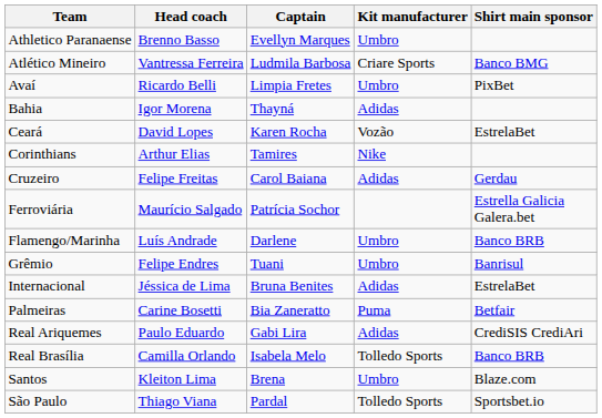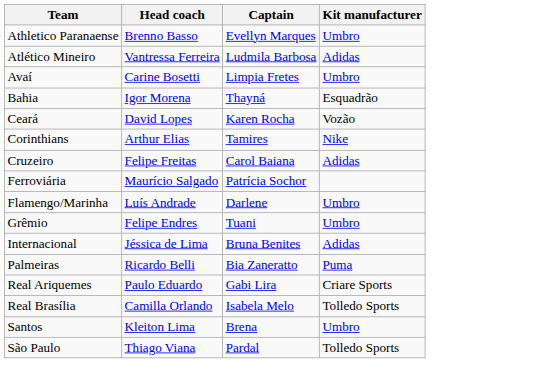- column: Shirt main sponsor | Banco BMG | PixBet | EstrelaBet | Gerdau | Estrella Galicia Galera.bet | Banco BRB | Banrisul | EstrelaBet | Betfair | CrediSIS CrediAri | Banco BRB | Blaze.com | Sportsbet.io
Atlético Mineiro | Kit manufacturer: Criare Sports -> Adidas
Avaí | Head coach: Ricardo Belli -> Carine Bosetti
Bahia | Kit manufacturer: Adidas -> Esquadrão
Palmeiras | Head coach: Carine Bosetti -> Ricardo Belli
Real Ariquemes | Kit manufacturer: Adidas -> Criare Sports
